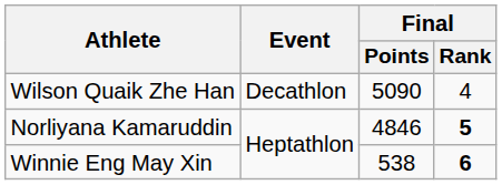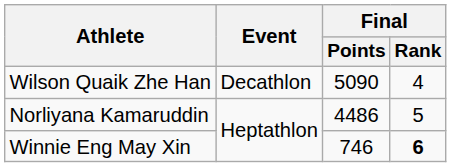Norliyana Kamaruddin | Final / Points: 4846 -> 4486
Norliyana Kamaruddin | Final / Rank: bold -> normal
Winnie Eng May Xin | Final / Points: 538 -> 746
